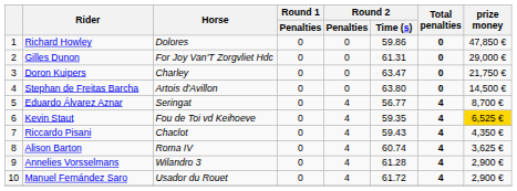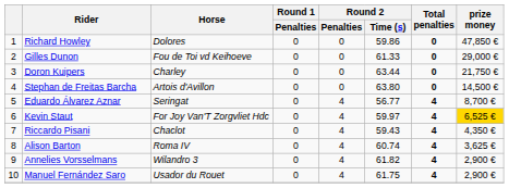Gilles Dunon | Horse: For Joy Van'T Zorgvliet Hdc -> Fou de Toi vd Keihoeve
Gilles Dunon | Round 2 / Time (s): 61.31 -> 61.33
Doron Kuipers | Round 2 / Time (s): 63.47 -> 63.44
Kevin Staut | Horse: Fou de Toi vd Keihoeve -> For Joy Van'T Zorgvliet Hdc
Kevin Staut | Round 2 / Time (s): 59.35 -> 59.97
Annelies Vorsselmans | Round 2 / Time (s): 61.28 -> 61.82
Manuel Fernández Saro | Round 2 / Time (s): 61.72 -> 61.75
